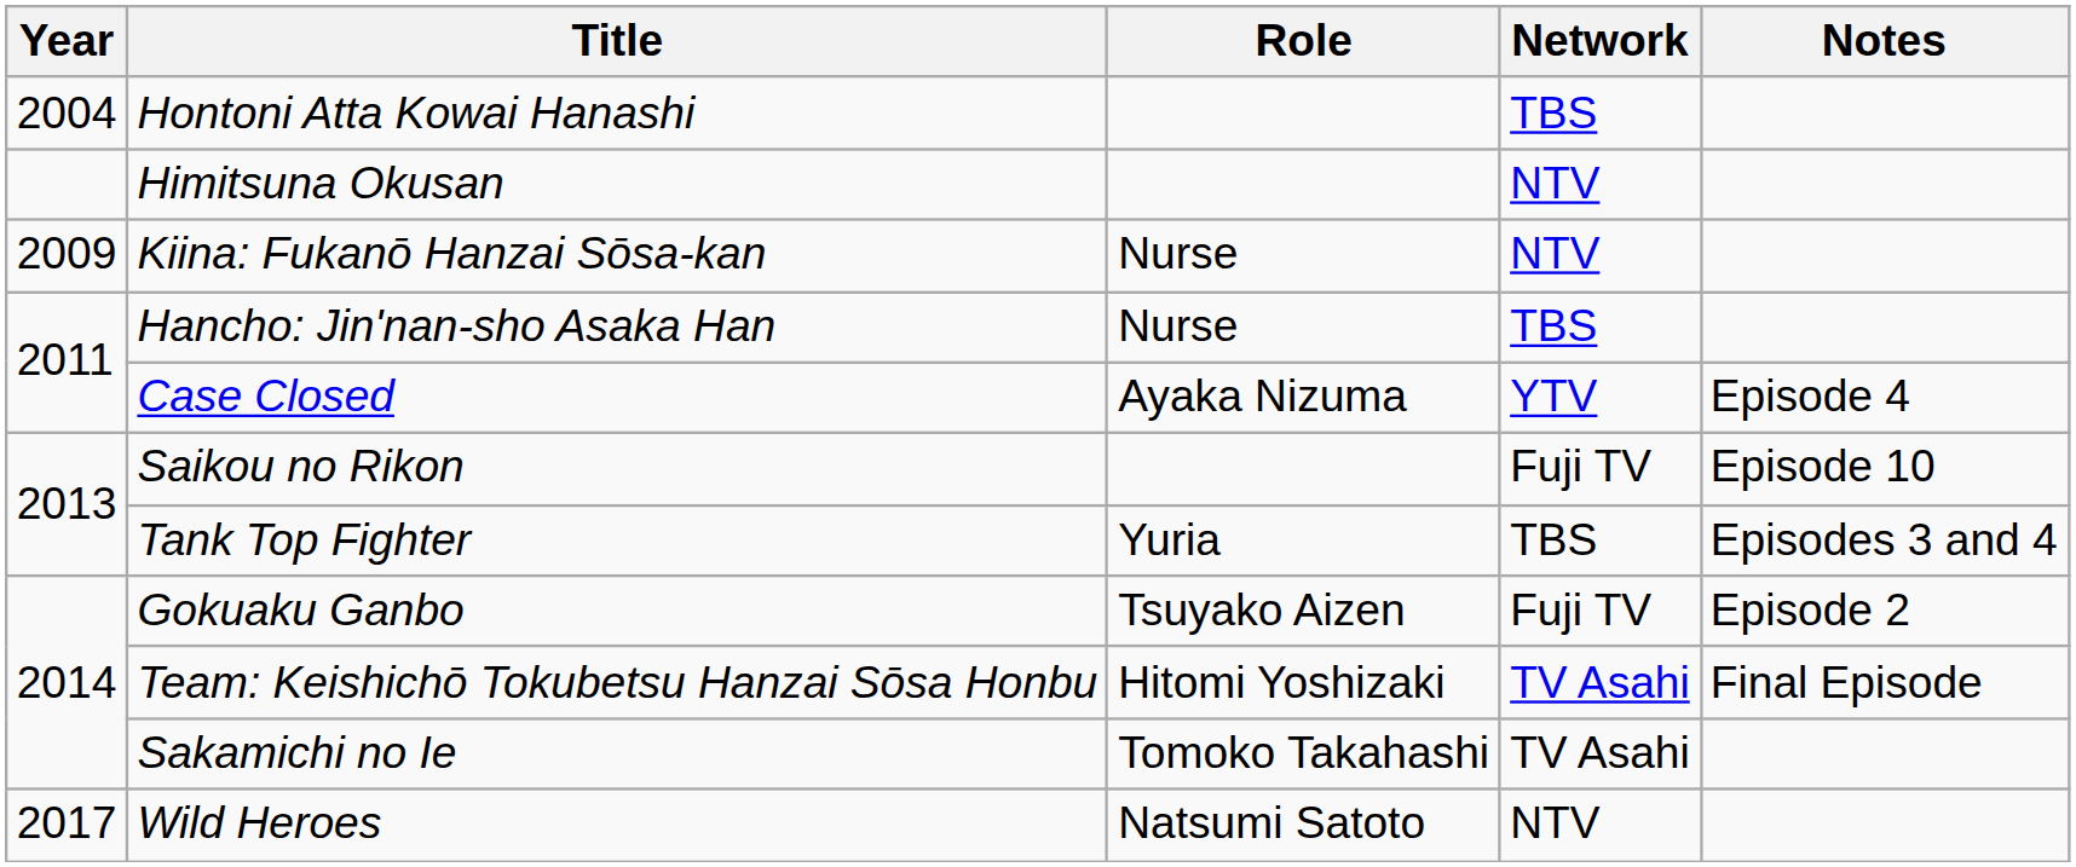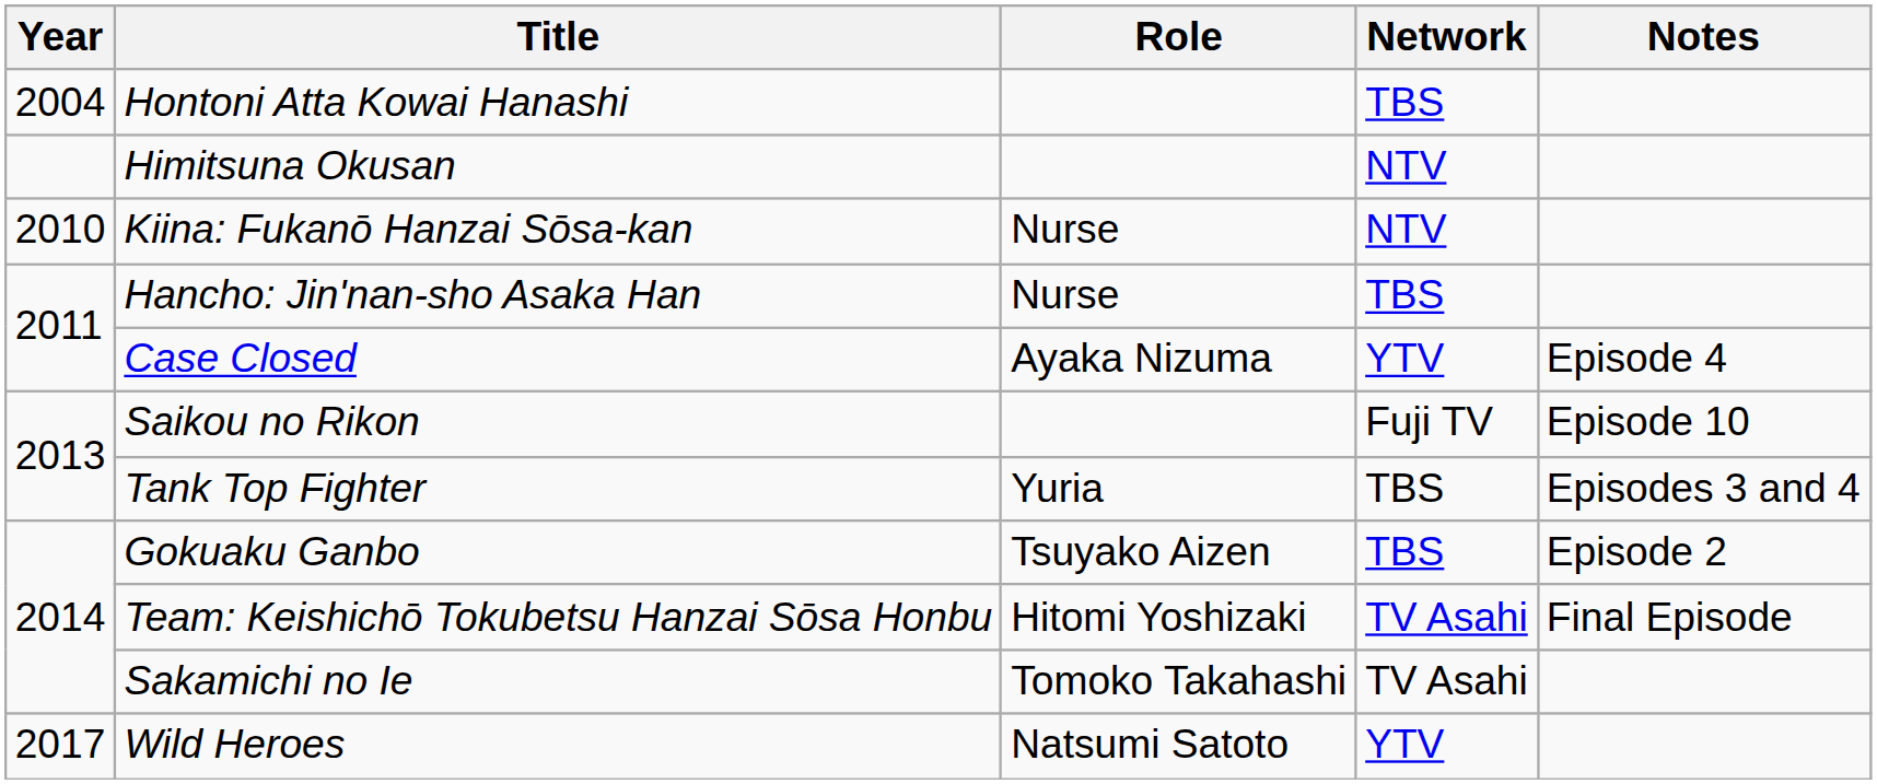Kiina: Fukanō Hanzai Sōsa-kan | Year: 2009 -> 2010
Gokuaku Ganbo | Network: Fuji TV -> TBS
Wild Heroes | Network: NTV -> YTV
